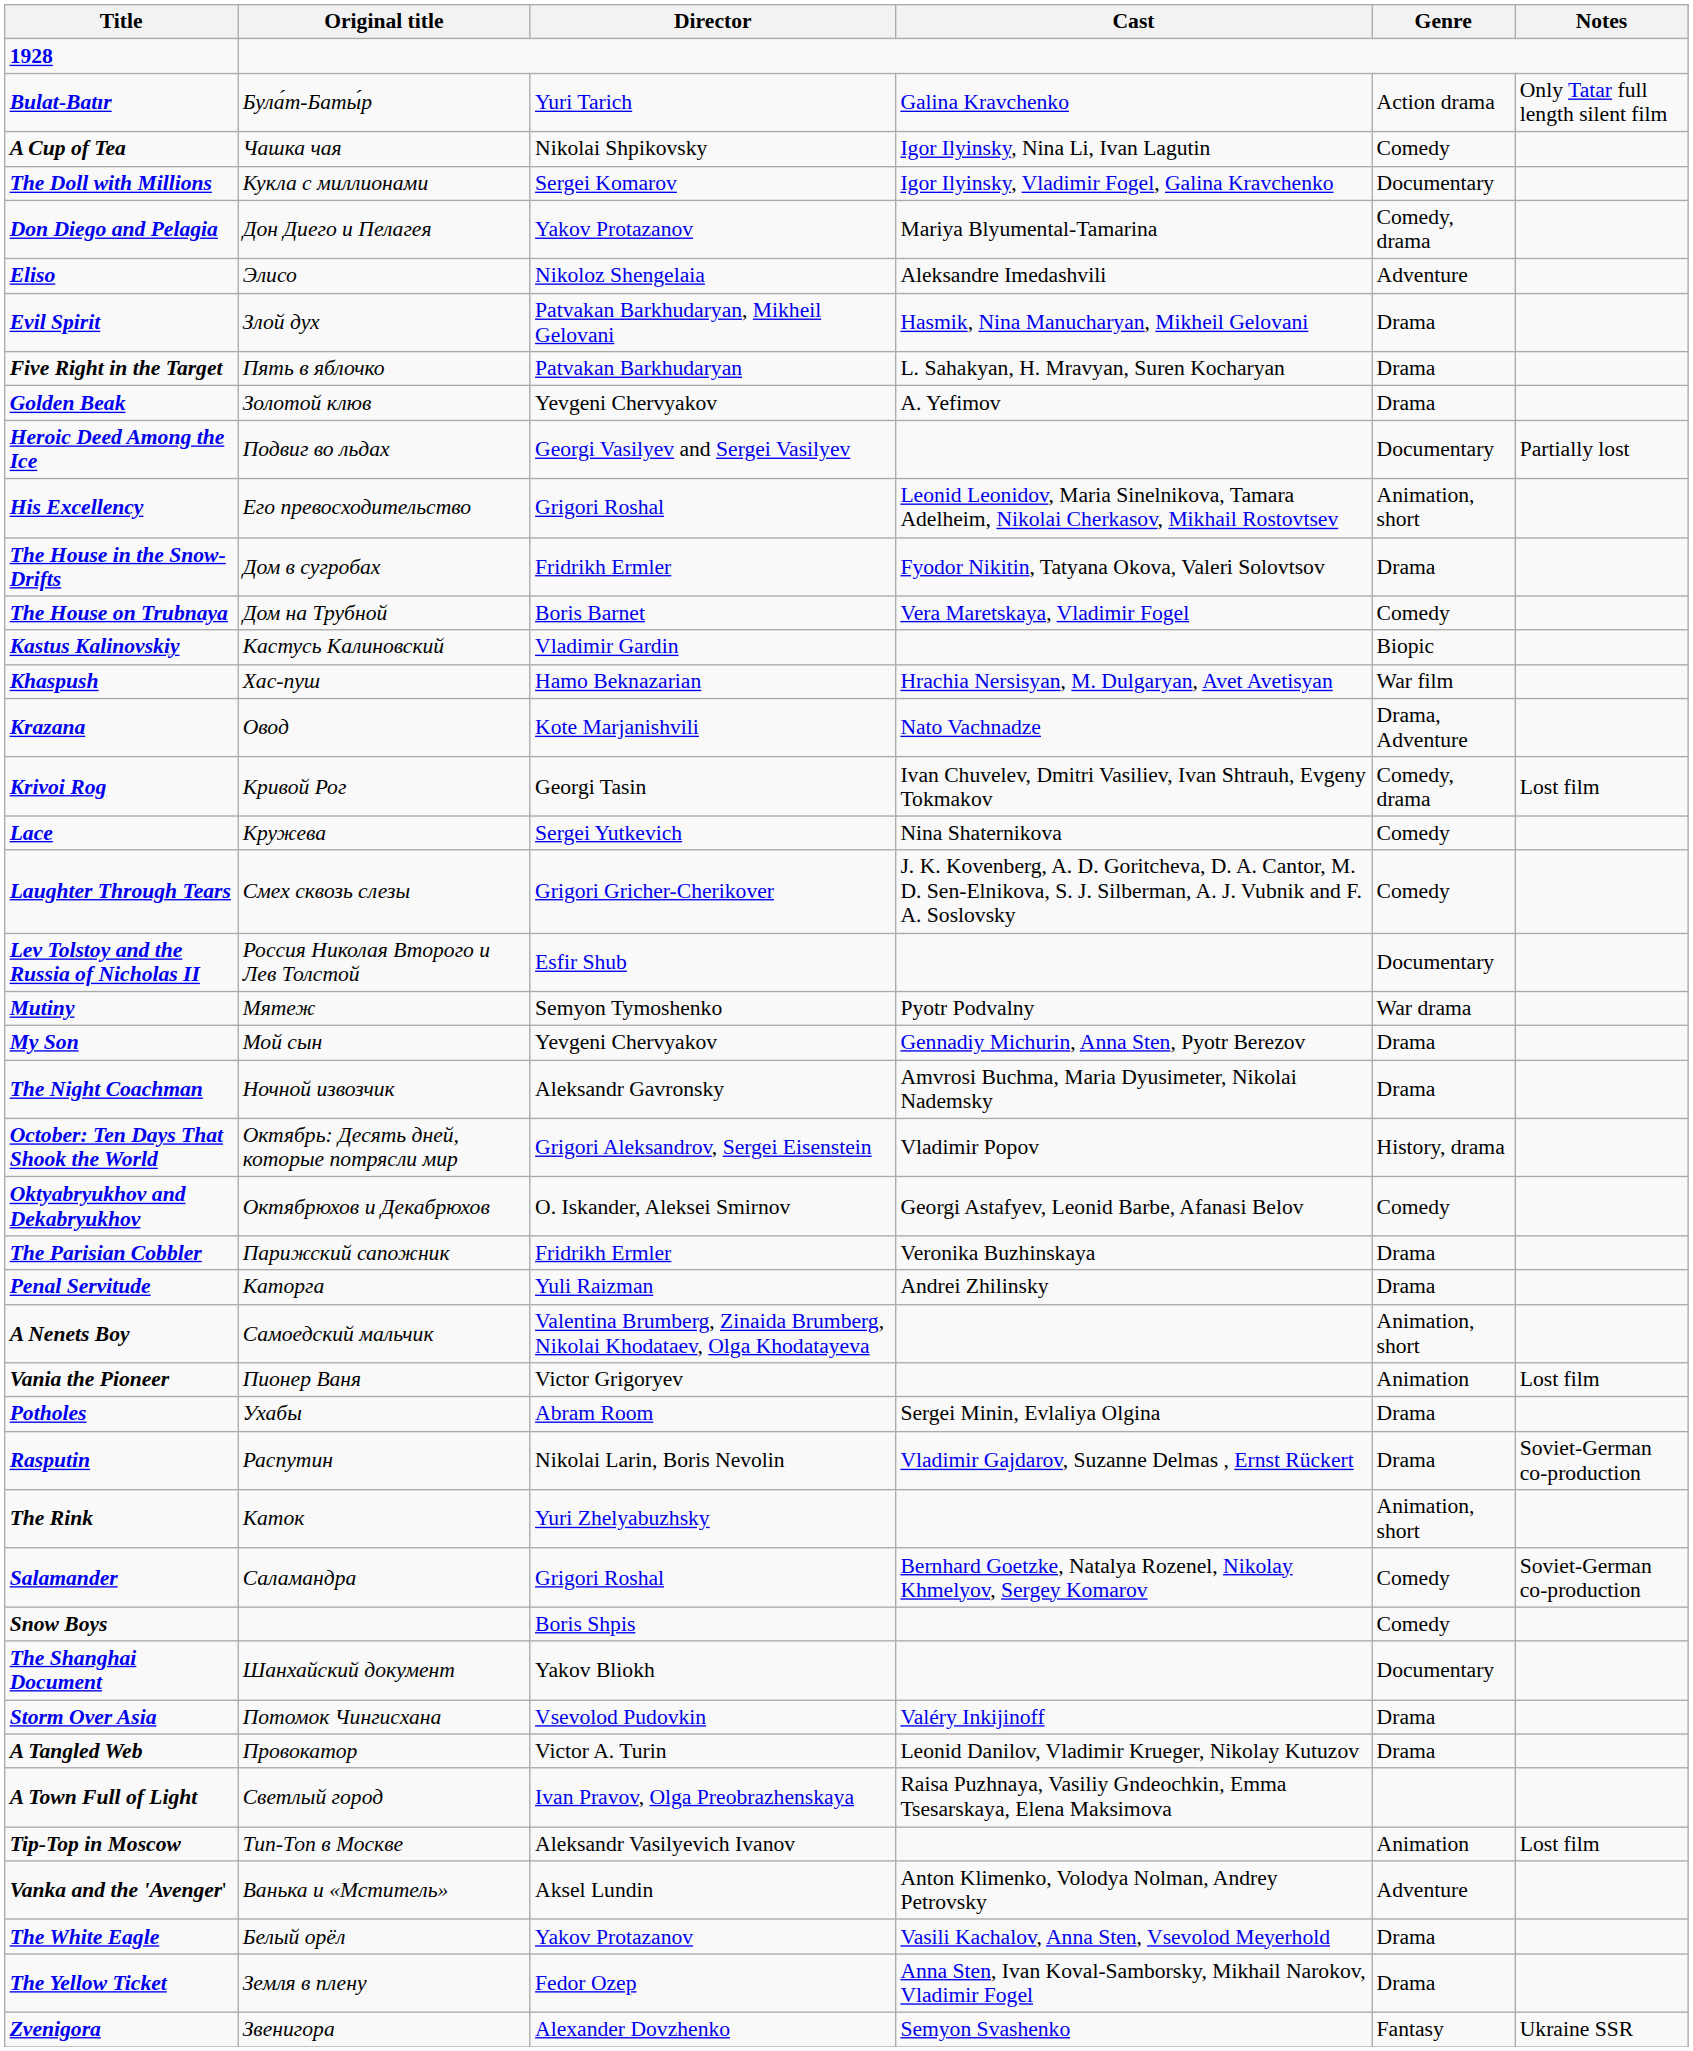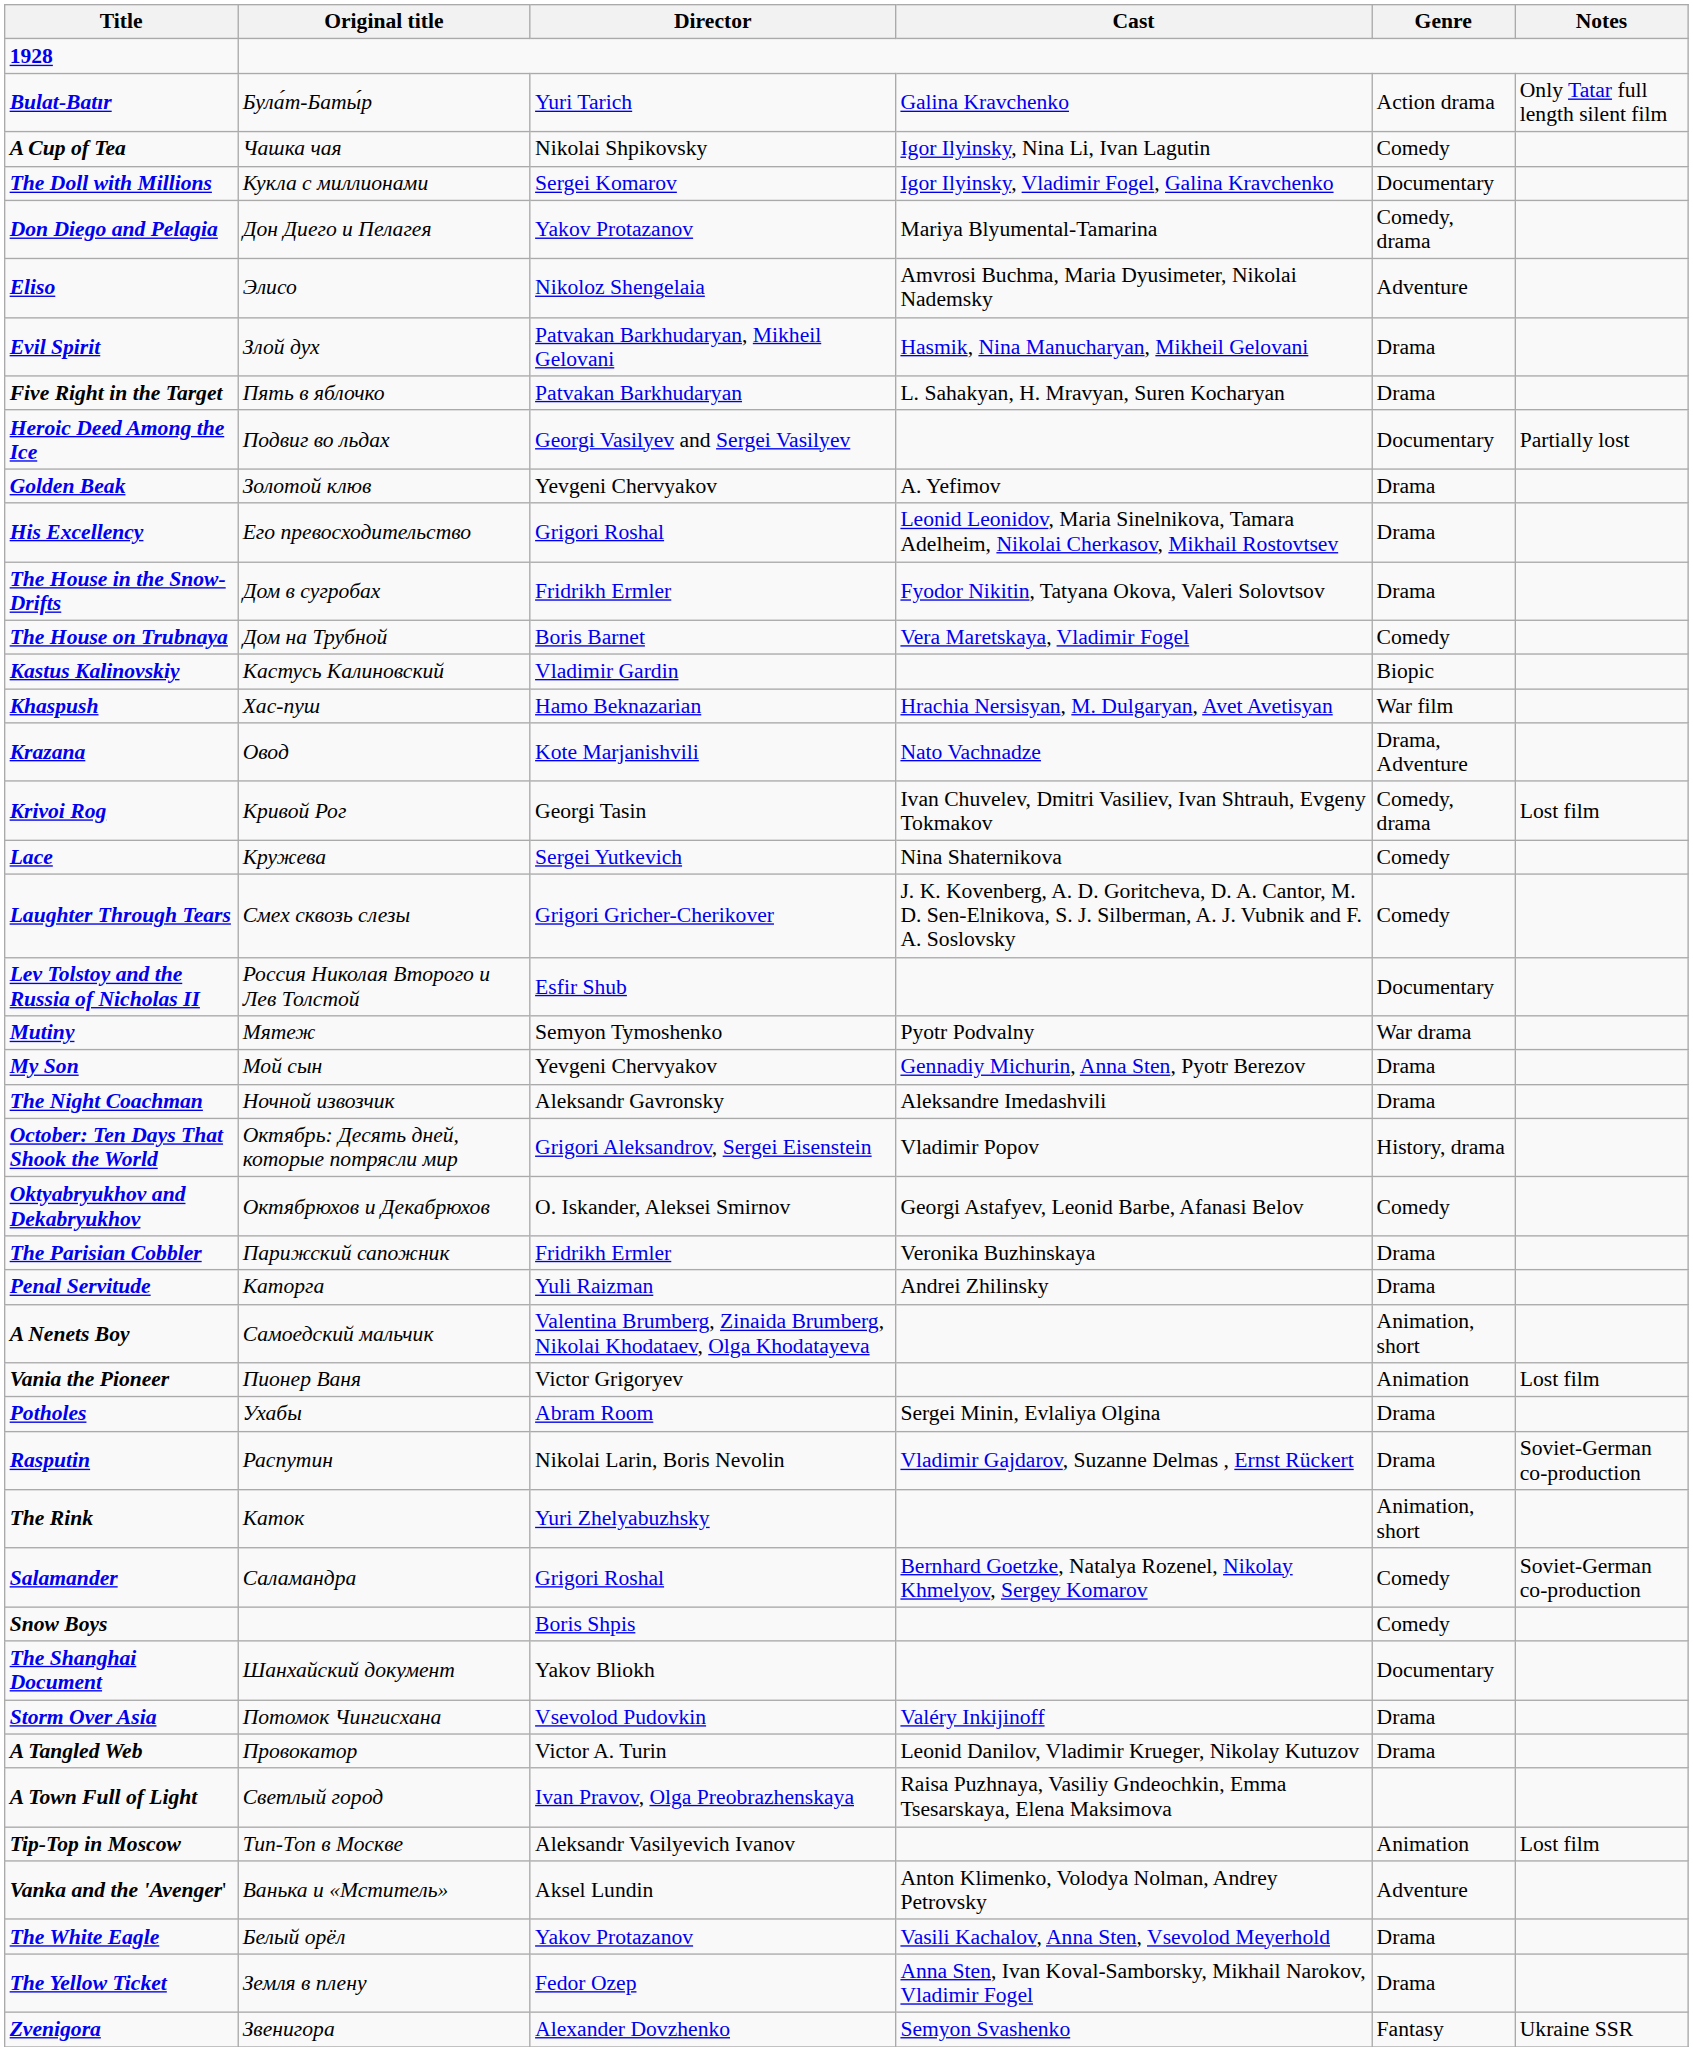Eliso | Cast: Aleksandre Imedashvili -> Amvrosi Buchma, Maria Dyusimeter, Nikolai Nademsky
rows swapped: Golden Beak <-> Heroic Deed Among the Ice
His Excellency | Genre: Animation, short -> Drama
The Night Coachman | Cast: Amvrosi Buchma, Maria Dyusimeter, Nikolai Nademsky -> Aleksandre Imedashvili
